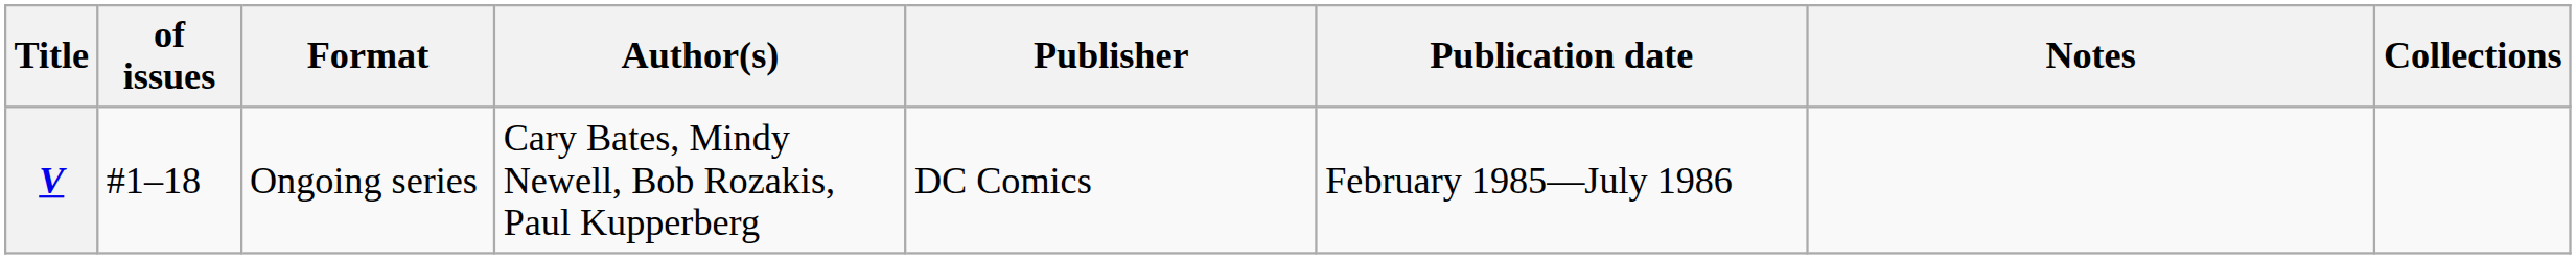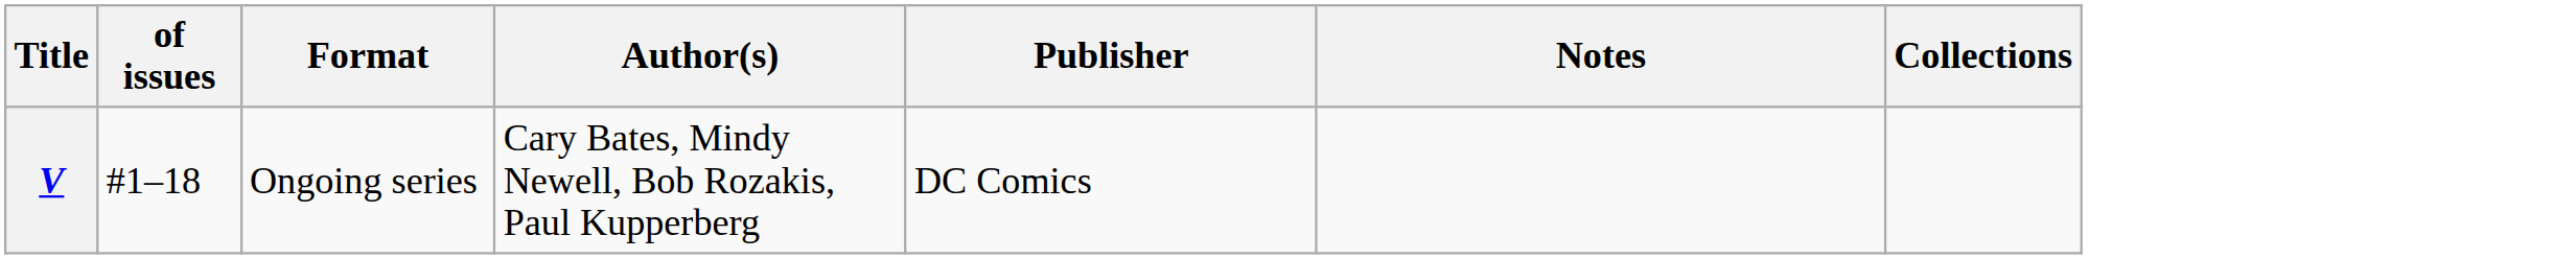- column: Publication date | February 1985—July 1986
